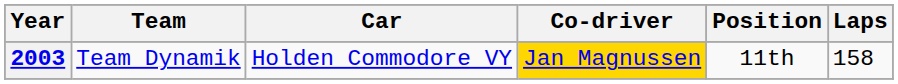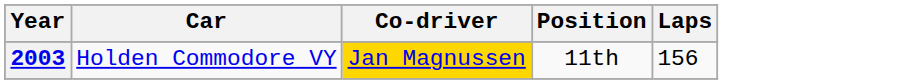- column: Team | Team Dynamik
2003 | Laps: 158 -> 156
